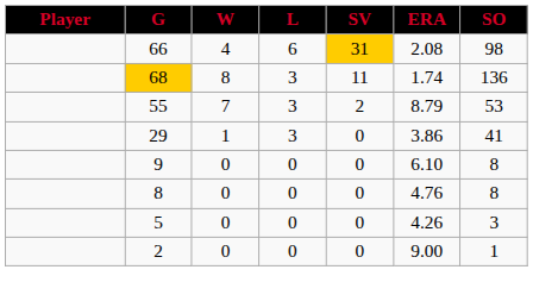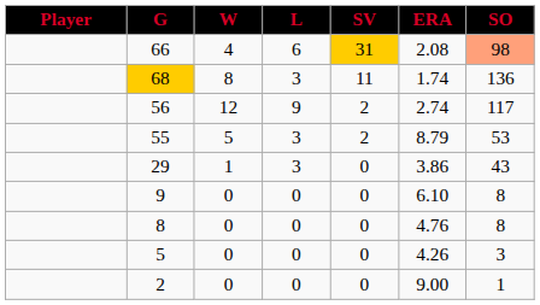66 | SO: no background -> lightsalmon background
+ row: 56 | 12 | 9 | 2 | 2.74 | 117
55 | W: 7 -> 5
29 | SO: 41 -> 43
